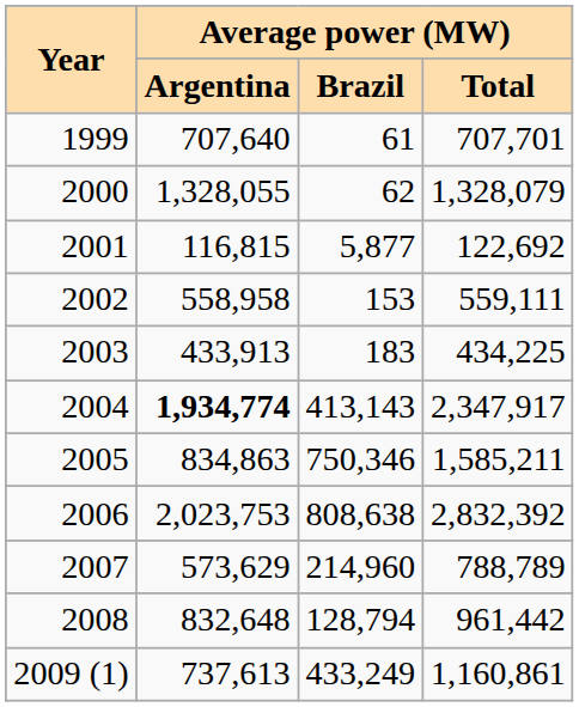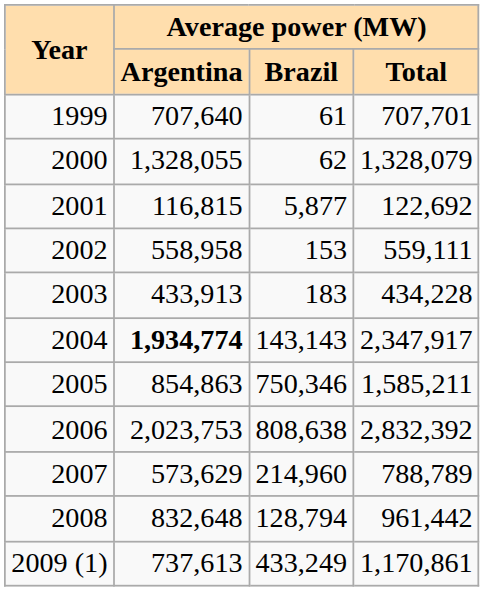2003 | Average power (MW) / Total: 434,225 -> 434,228
2004 | Average power (MW) / Brazil: 413,143 -> 143,143
2005 | Average power (MW) / Argentina: 834,863 -> 854,863
2009 (1) | Average power (MW) / Total: 1,160,861 -> 1,170,861
